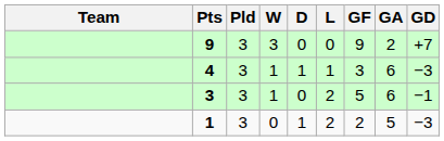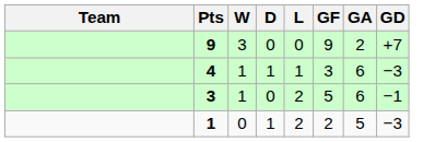- column: Pld | 3 | 3 | 3 | 3
